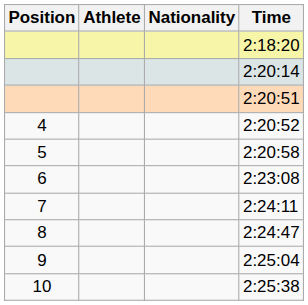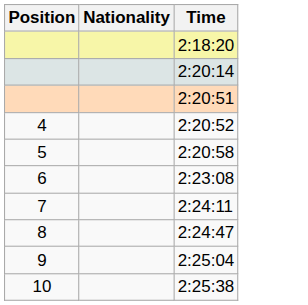- column: Athlete
